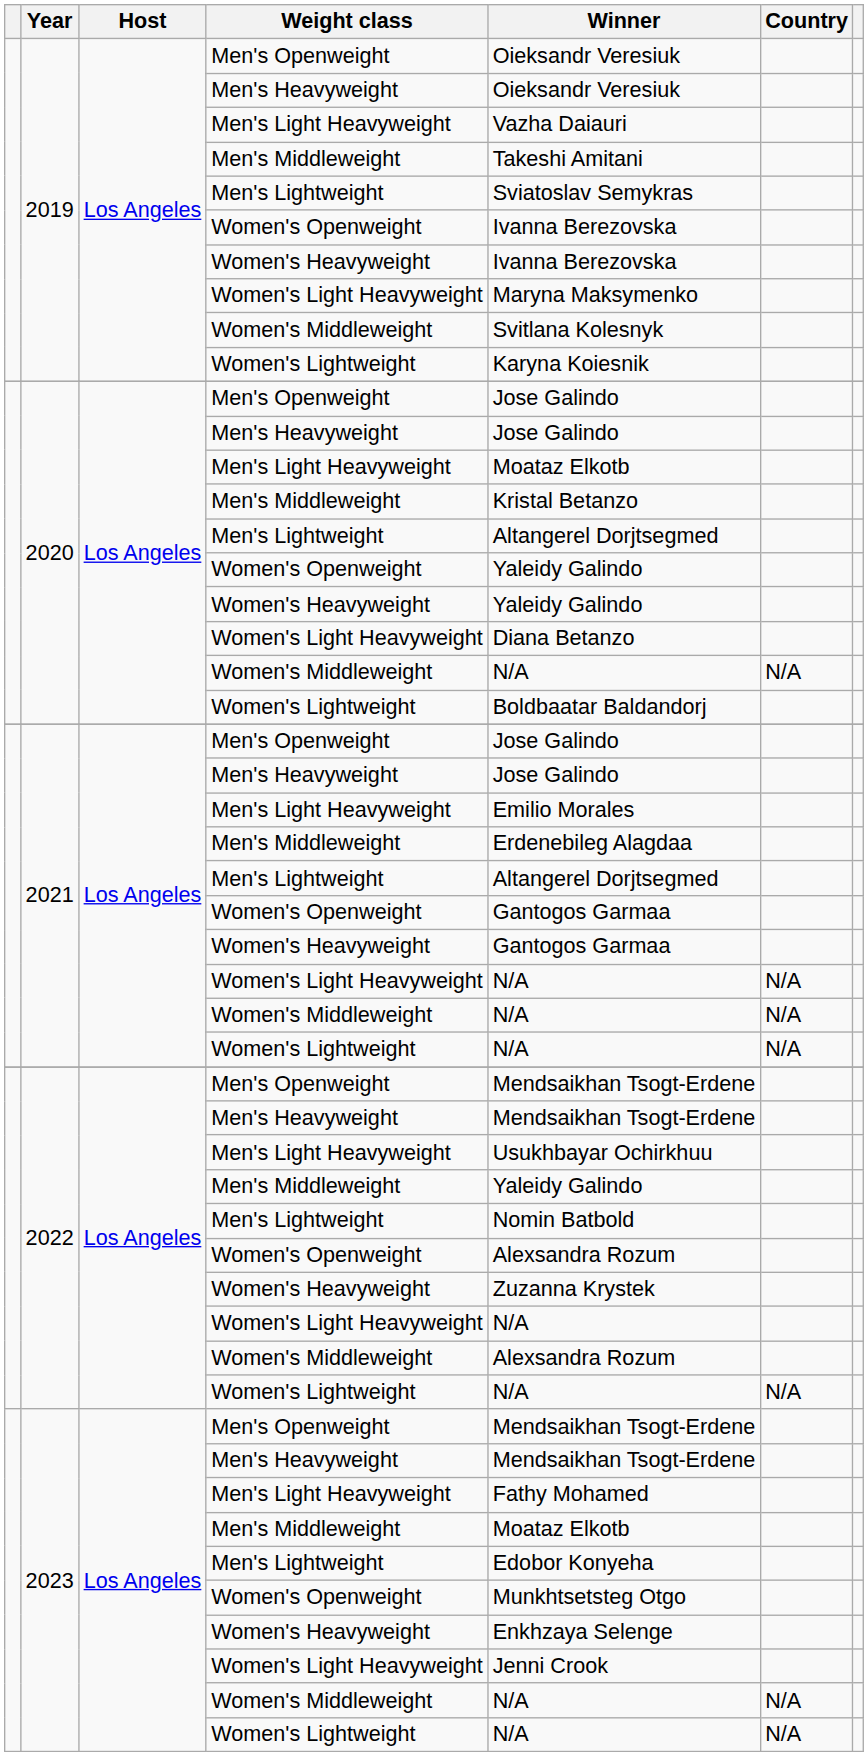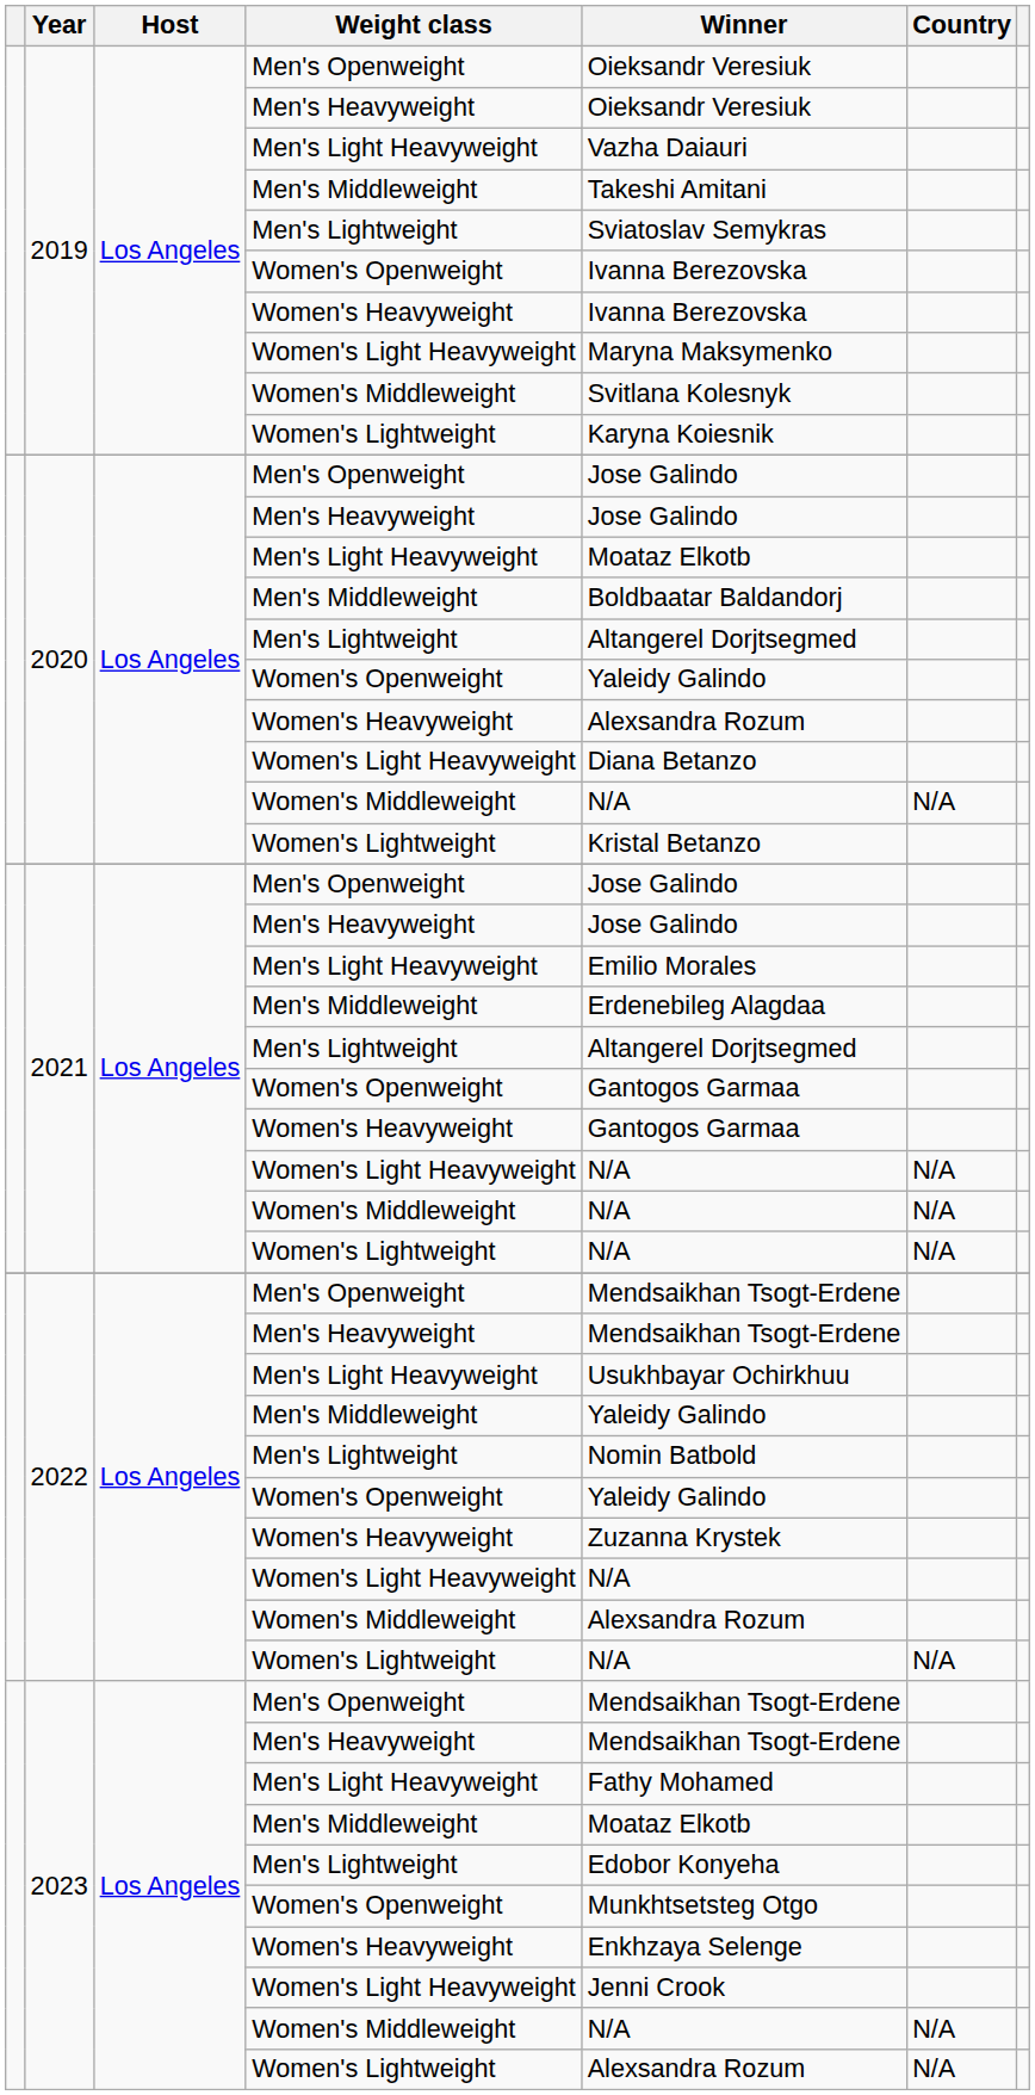2020 / Men's Middleweight | Winner: Kristal Betanzo -> Boldbaatar Baldandorj
2020 / Women's Heavyweight | Winner: Yaleidy Galindo -> Alexsandra Rozum
2020 / Women's Lightweight | Winner: Boldbaatar Baldandorj -> Kristal Betanzo
2022 / Women's Openweight | Winner: Alexsandra Rozum -> Yaleidy Galindo
2023 / Women's Lightweight | Winner: N/A -> Alexsandra Rozum
